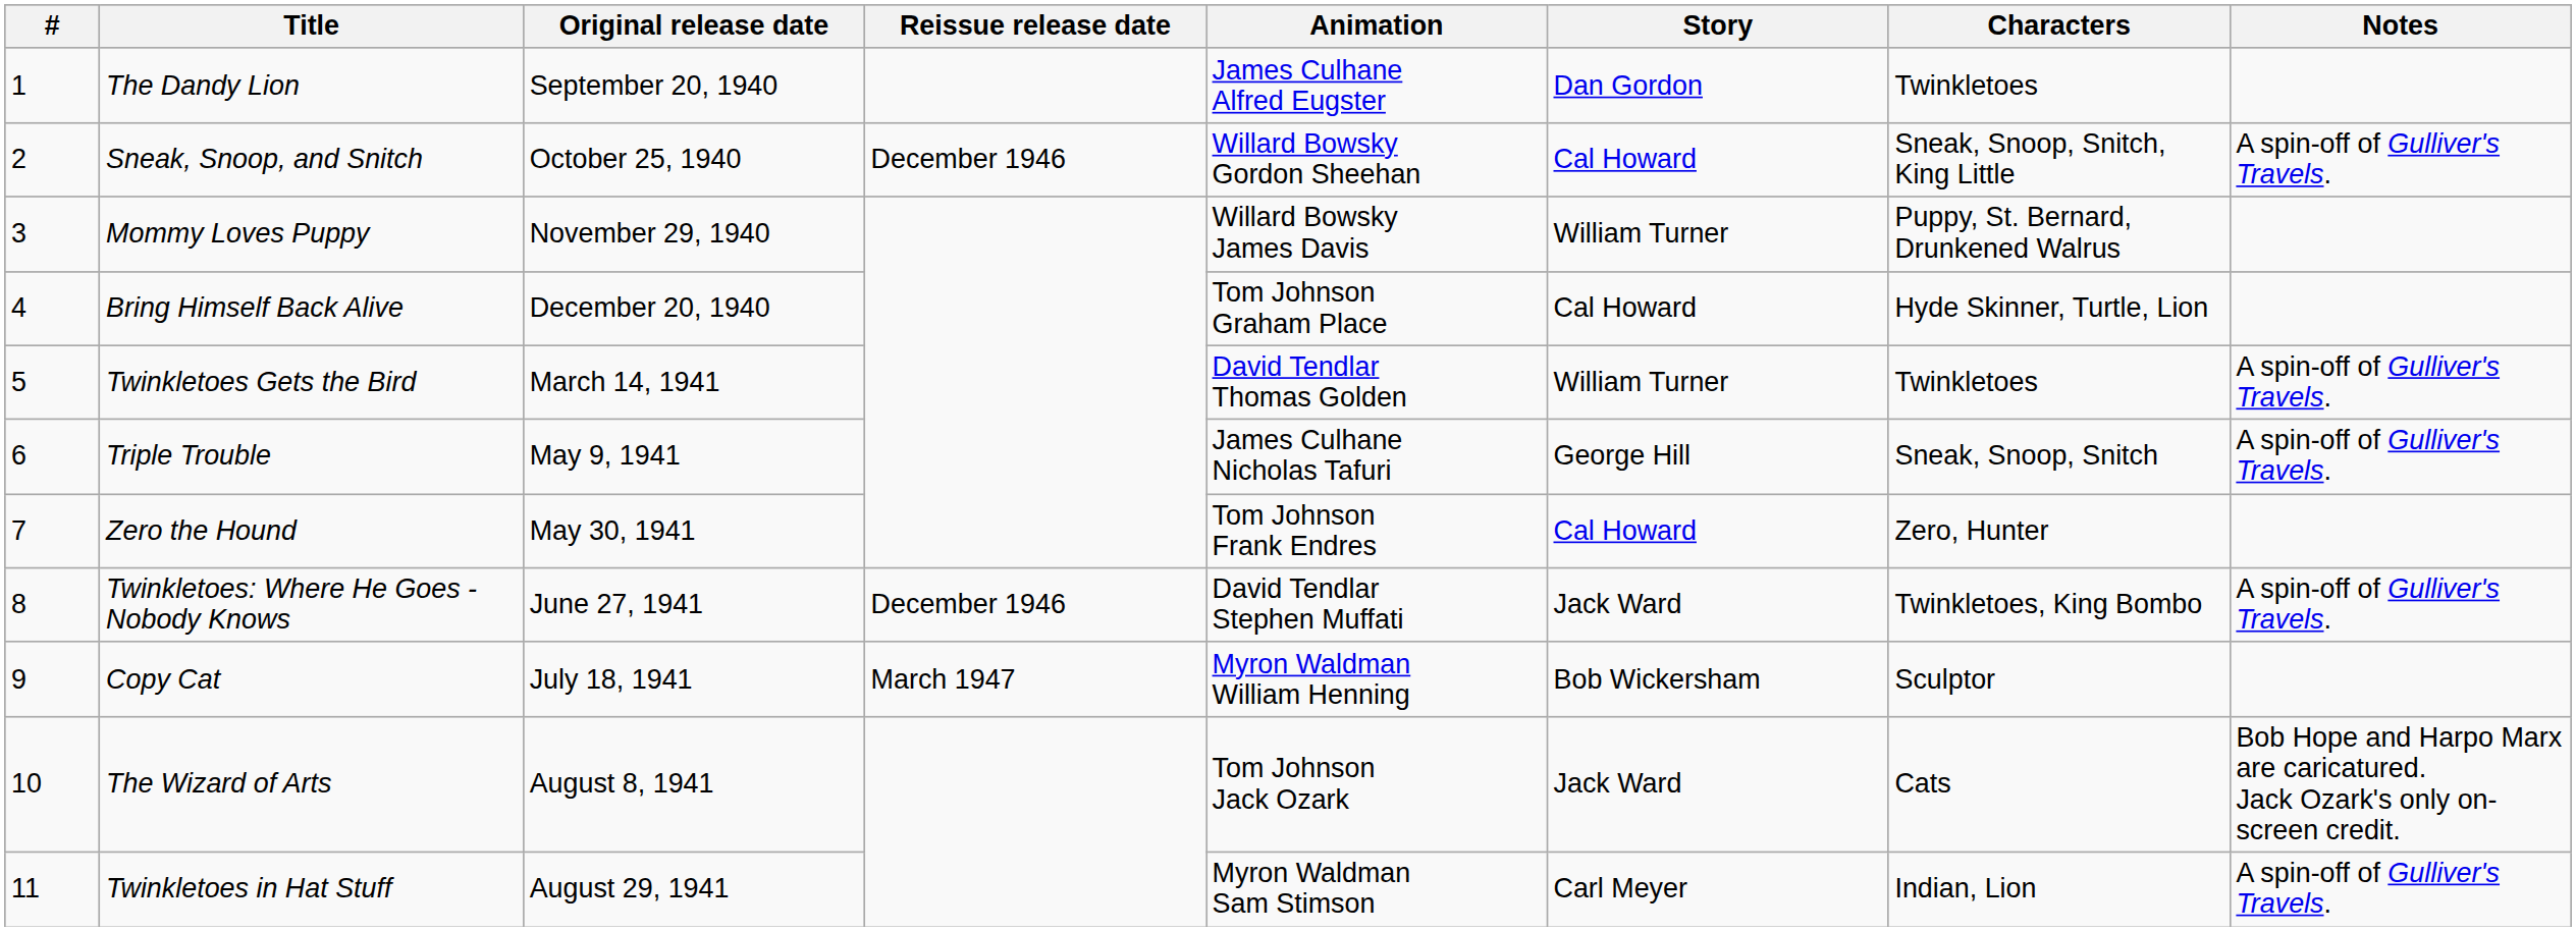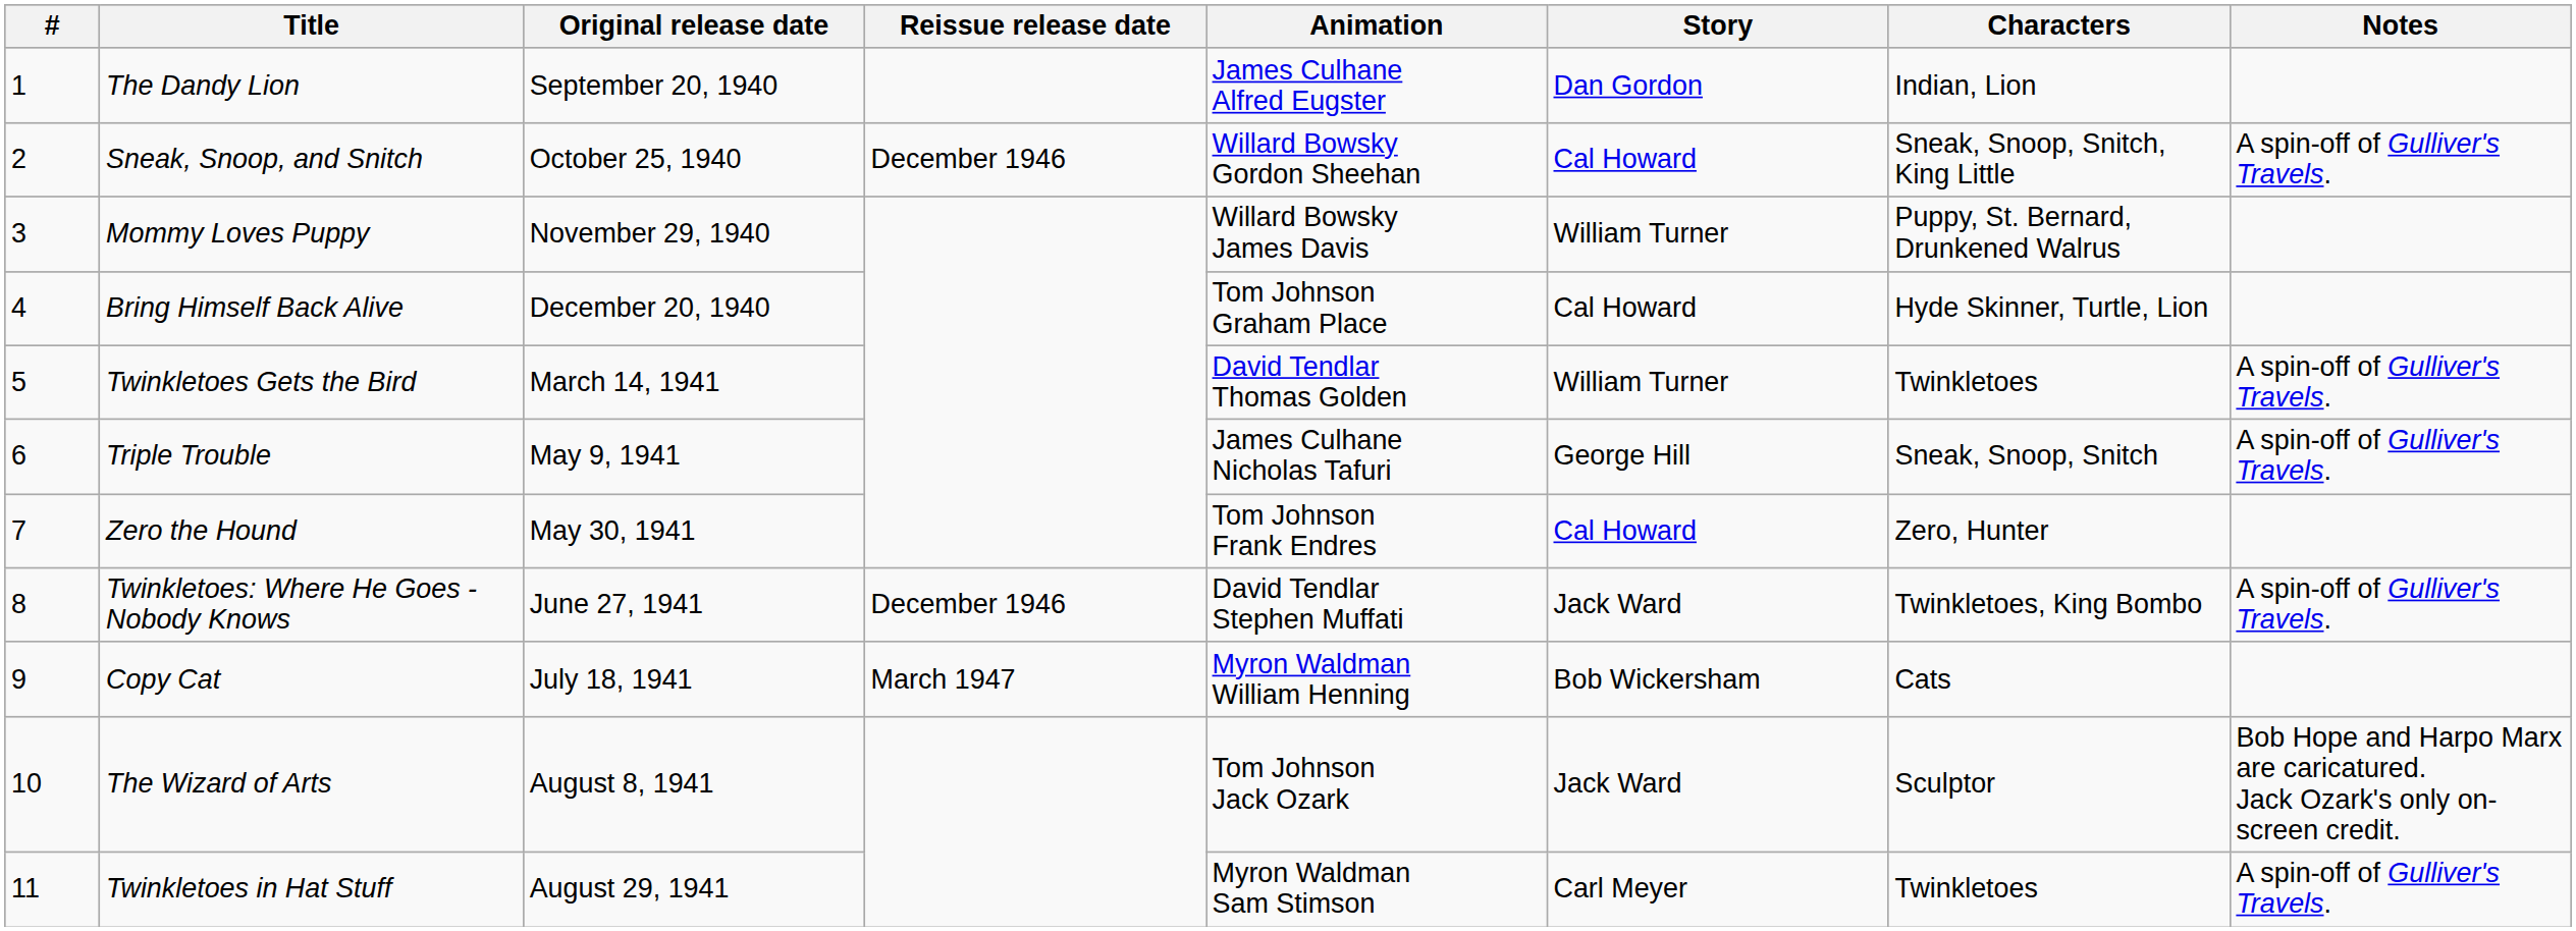The Dandy Lion | Characters: Twinkletoes -> Indian, Lion
Copy Cat | Characters: Sculptor -> Cats
The Wizard of Arts | Characters: Cats -> Sculptor
Twinkletoes in Hat Stuff | Characters: Indian, Lion -> Twinkletoes
